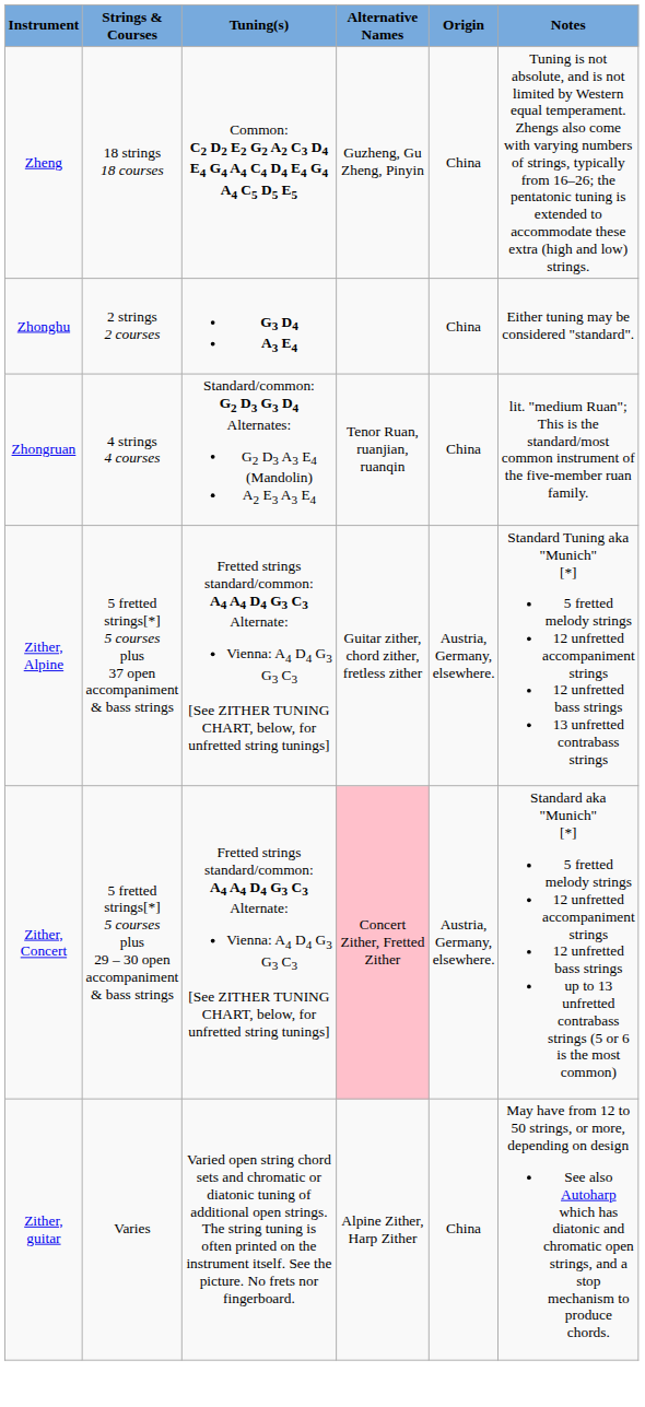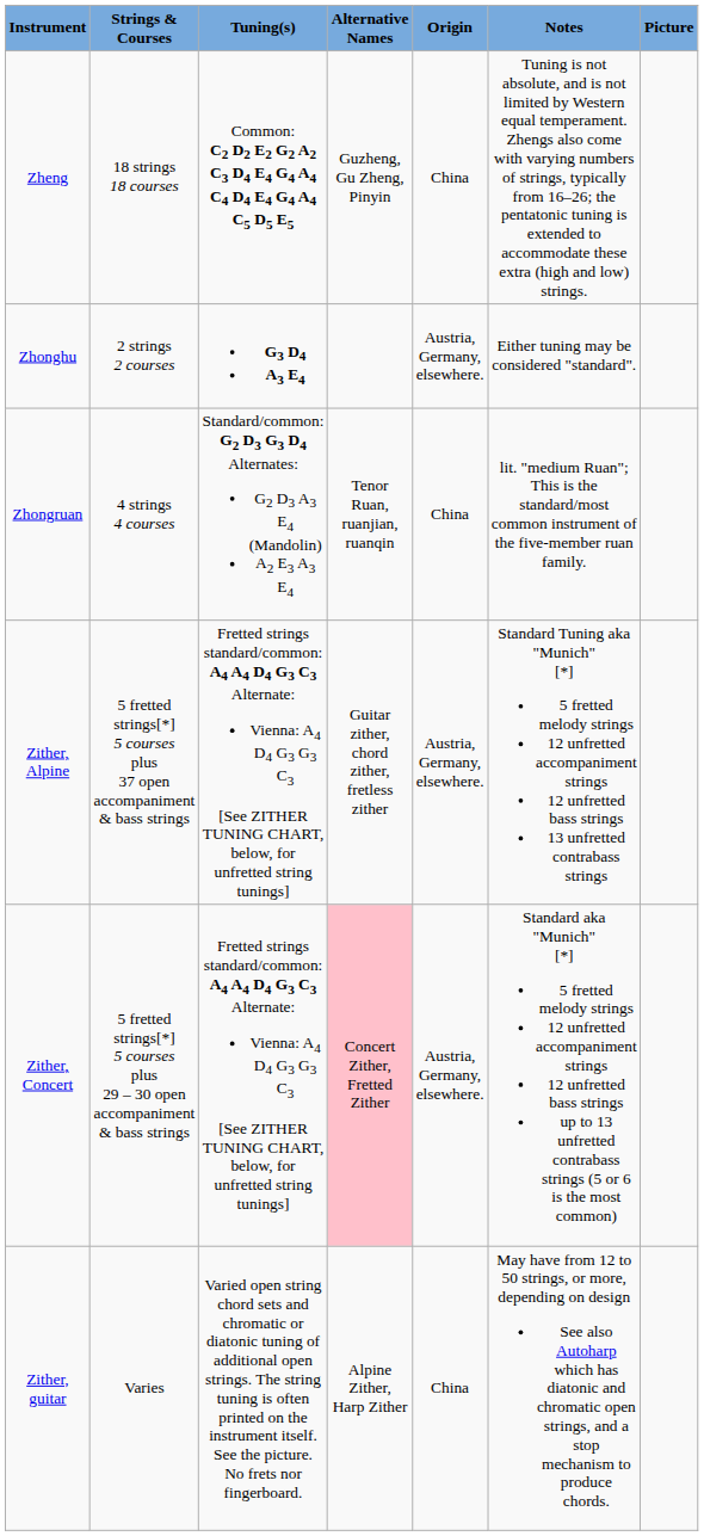+ column: Picture
Zhonghu | Origin: China -> Austria, Germany, elsewhere.
